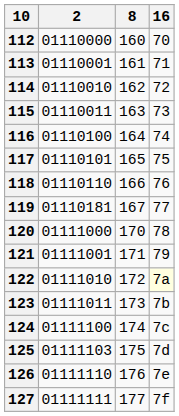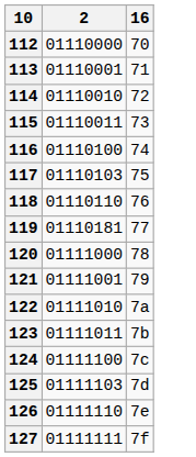- column: 8 | 160 | 161 | 162 | 163 | 164 | 165 | 166 | 167 | 170 | 171 | 172 | 173 | 174 | 175 | 176 | 177
117 | 2: 01110101 -> 01110103
122 | 16: lightyellow background -> no background
